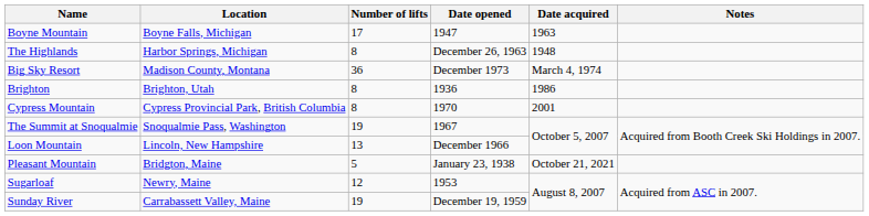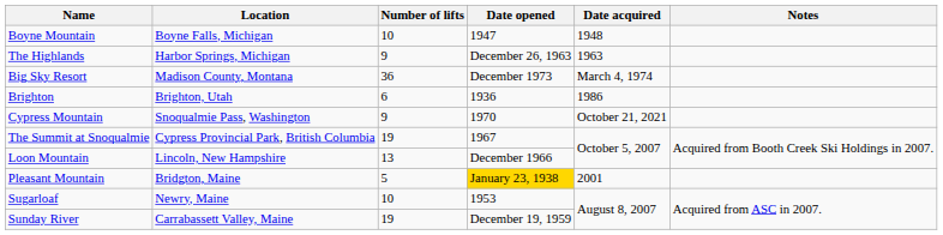Boyne Mountain | Number of lifts: 17 -> 10
Boyne Mountain | Date acquired: 1963 -> 1948
The Highlands | Number of lifts: 8 -> 9
The Highlands | Date acquired: 1948 -> 1963
Brighton | Number of lifts: 8 -> 6
Cypress Mountain | Location: Cypress Provincial Park, British Columbia -> Snoqualmie Pass, Washington
Cypress Mountain | Number of lifts: 8 -> 9
Cypress Mountain | Date acquired: 2001 -> October 21, 2021
The Summit at Snoqualmie | Location: Snoqualmie Pass, Washington -> Cypress Provincial Park, British Columbia
Pleasant Mountain | Date opened: no background -> gold background
Pleasant Mountain | Date acquired: October 21, 2021 -> 2001
Sugarloaf | Number of lifts: 12 -> 10
